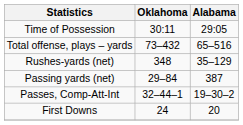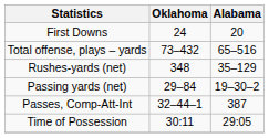rows swapped: First Downs <-> Time of Possession
Passing yards (net) | Alabama: 387 -> 19–30–2
Passes, Comp-Att-Int | Alabama: 19–30–2 -> 387
